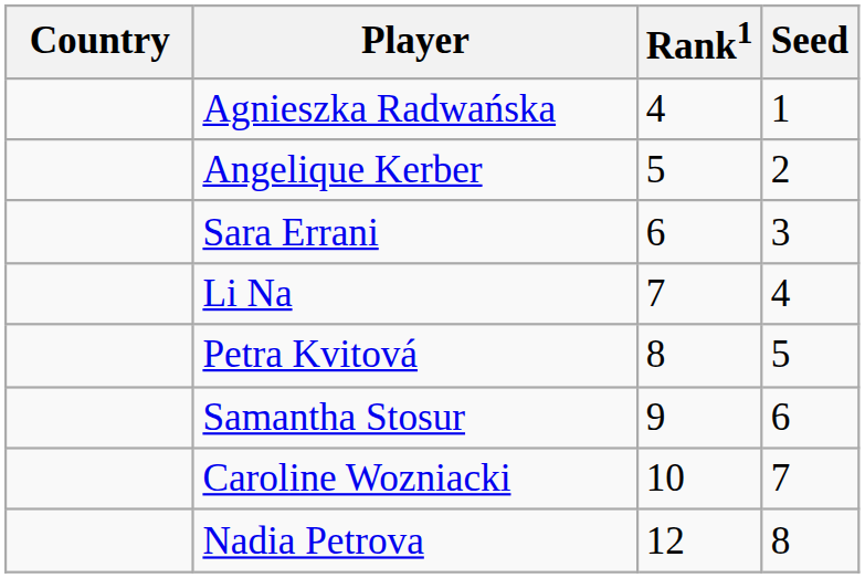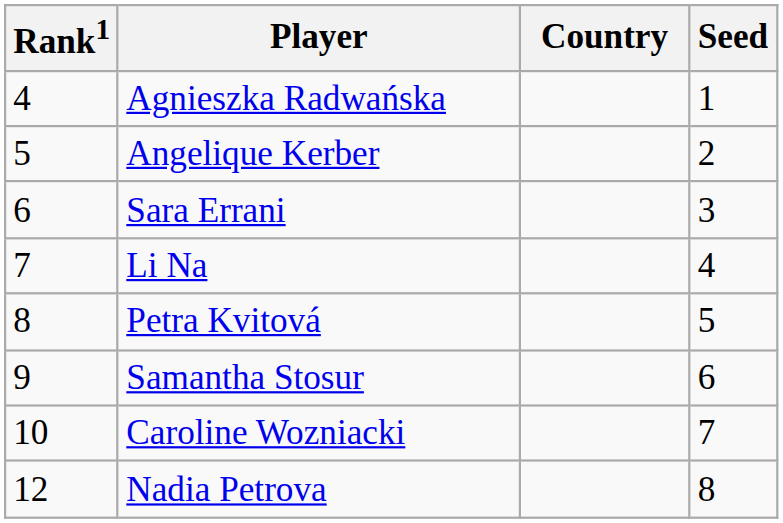columns swapped: Country <-> Rank1
